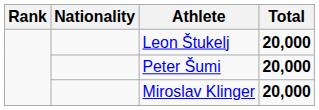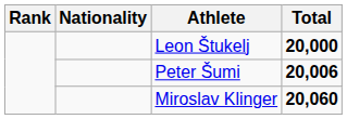Peter Šumi | Total: 20,000 -> 20,006
Miroslav Klinger | Total: 20,000 -> 20,060
